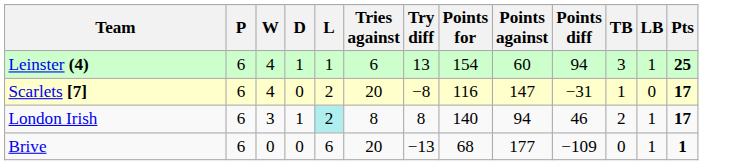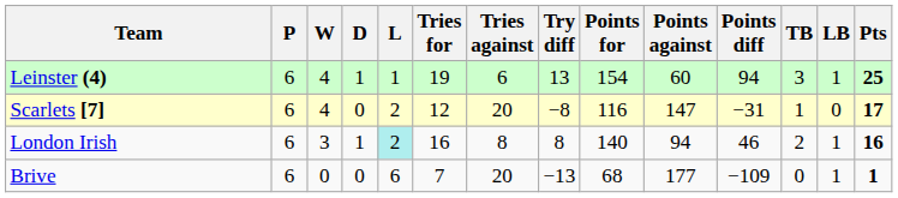+ column: Tries for | 19 | 12 | 16 | 7
London Irish | Pts: 17 -> 16
